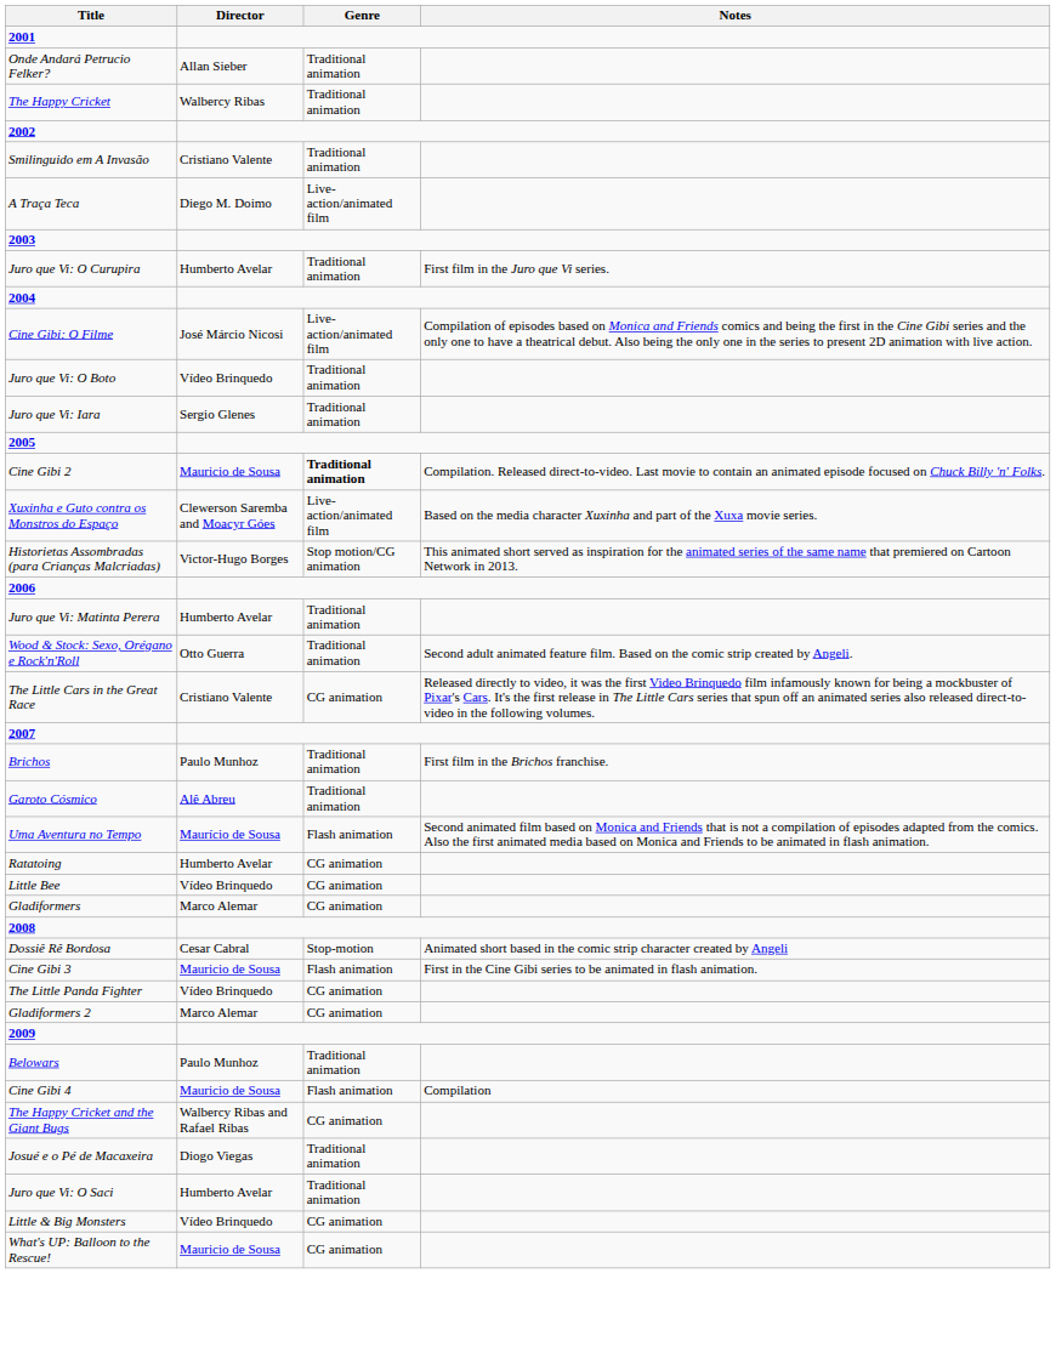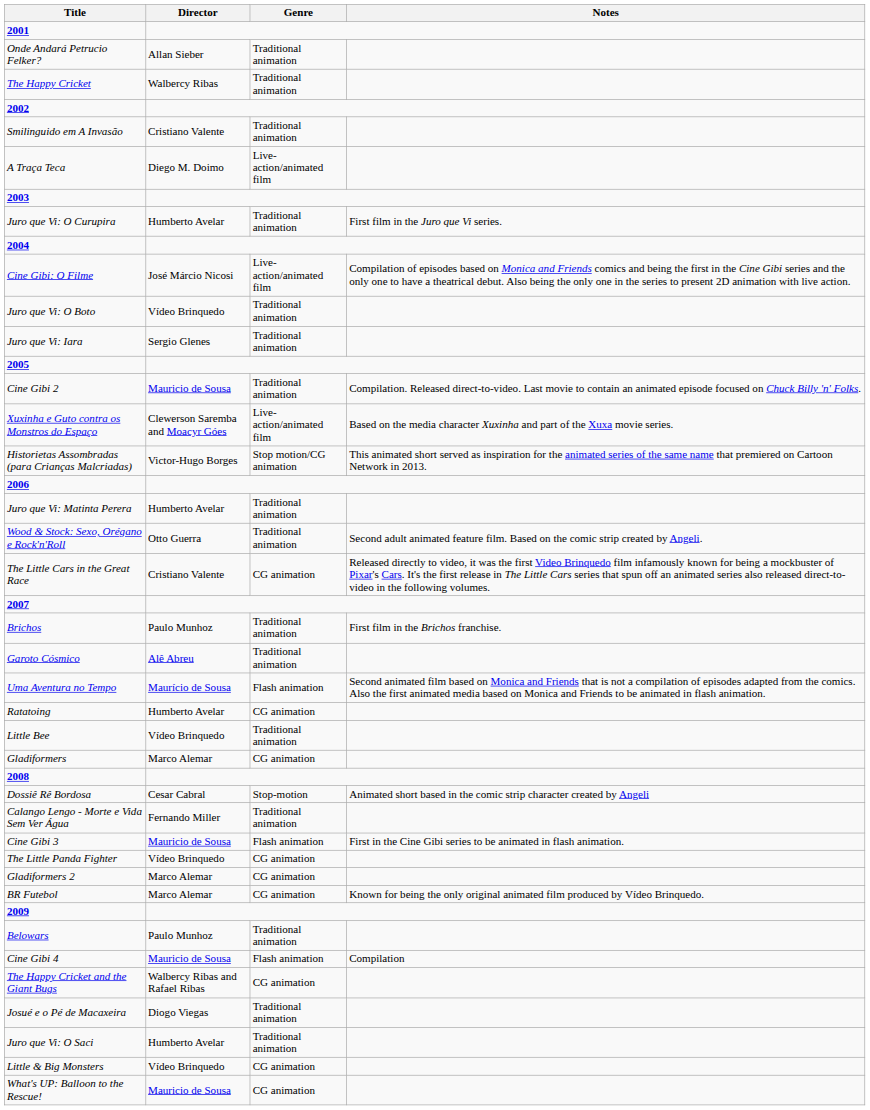Cine Gibi 2 | Genre: bold -> normal
Little Bee | Genre: CG animation -> Traditional animation
+ row: Calango Lengo - Morte e Vida Sem Ver Água | Fernando Miller | Traditional animation
+ row: BR Futebol | Marco Alemar | CG animation | Known for being the only original animated film produced by Vídeo Brinquedo.
